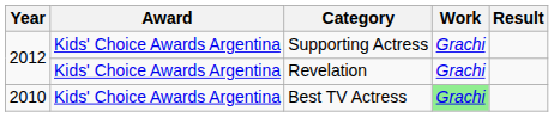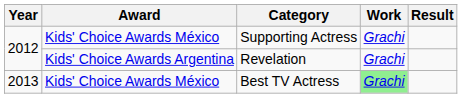Supporting Actress | Award: Kids' Choice Awards Argentina -> Kids' Choice Awards México
Best TV Actress | Year: 2010 -> 2013
Best TV Actress | Award: Kids' Choice Awards Argentina -> Kids' Choice Awards México
